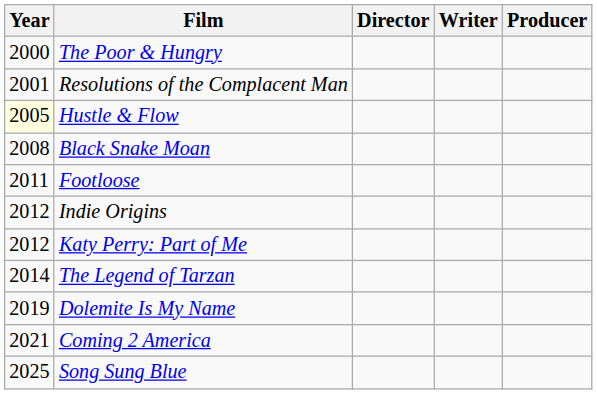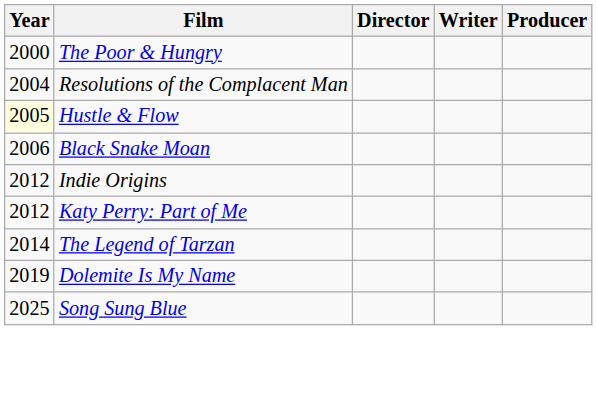Resolutions of the Complacent Man | Year: 2001 -> 2004
Black Snake Moan | Year: 2008 -> 2006
- row: 2011 | Footloose
- row: 2021 | Coming 2 America
